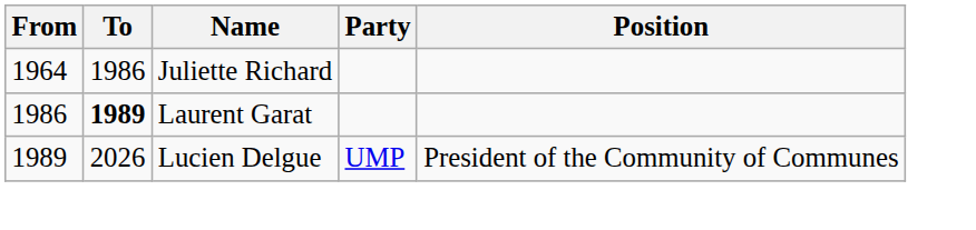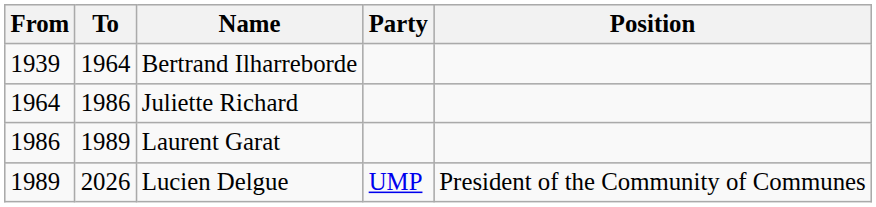+ row: 1939 | 1964 | Bertrand Ilharreborde
Laurent Garat | To: bold -> normal
